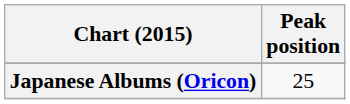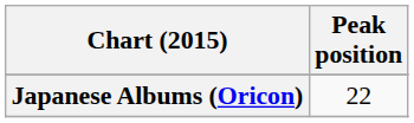Japanese Albums (Oricon) | Peak position: 25 -> 22
